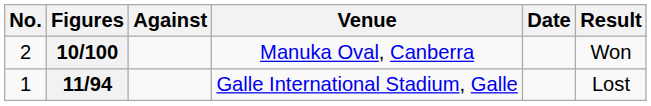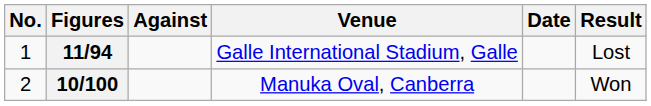rows swapped: 11/94 <-> 10/100
